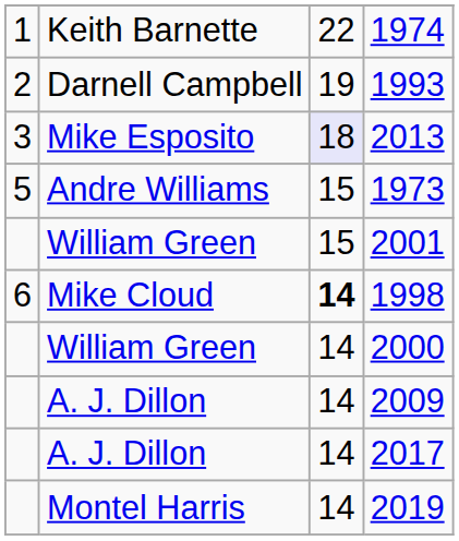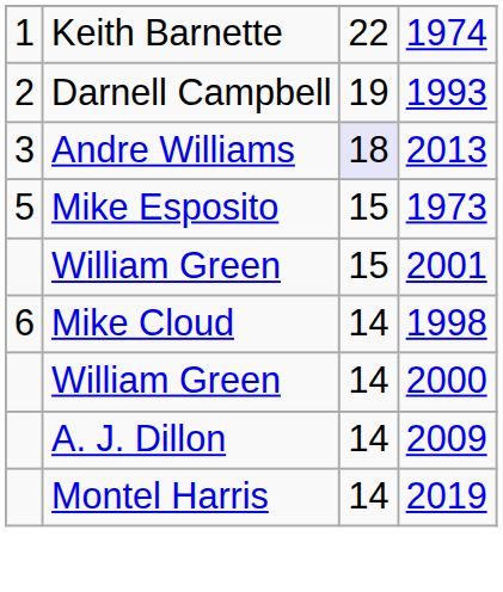2013 | column 2: Mike Esposito -> Andre Williams
1973 | column 2: Andre Williams -> Mike Esposito
1998 | column 3: bold -> normal
- row: A. J. Dillon | 14 | 2017
